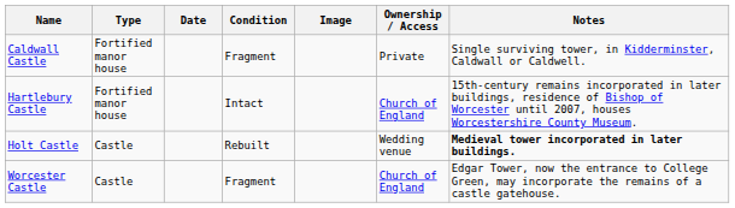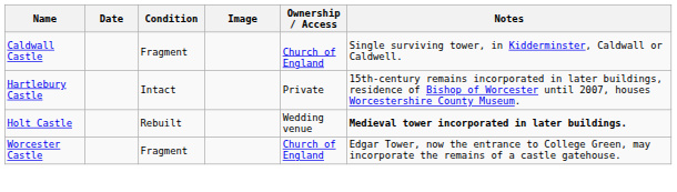- column: Type | Fortified manor house | Fortified manor house | Castle | Castle
Caldwall Castle | Ownership / Access: Private -> Church of England
Hartlebury Castle | Ownership / Access: Church of England -> Private
